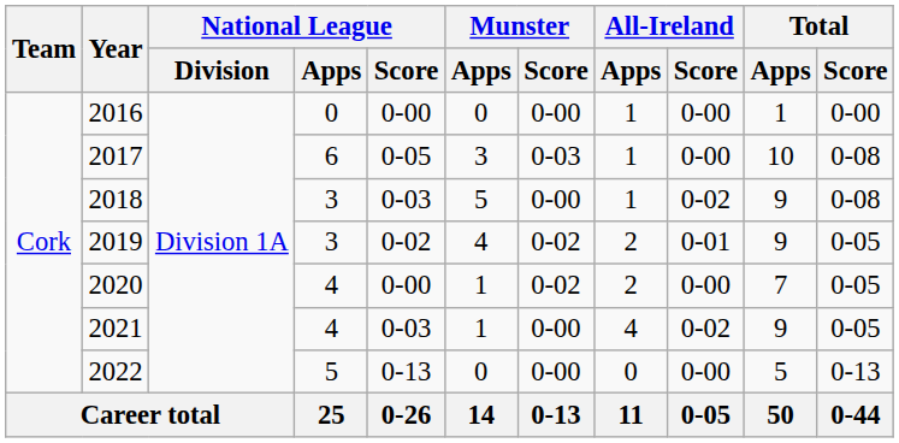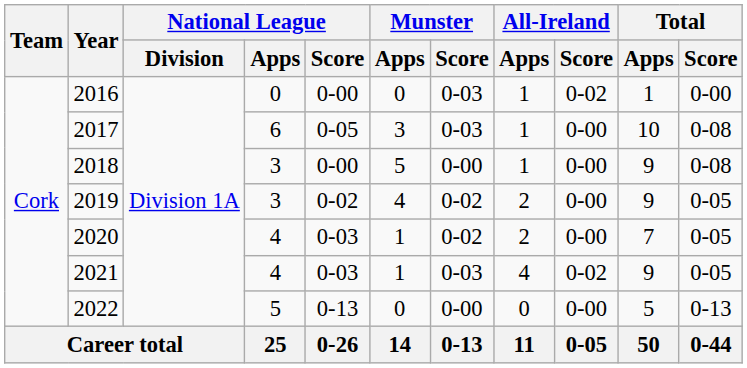2016 | Munster / Score: 0-00 -> 0-03
2016 | All-Ireland / Score: 0-00 -> 0-02
2018 | National League / Score: 0-03 -> 0-00
2018 | All-Ireland / Score: 0-02 -> 0-00
2019 | All-Ireland / Score: 0-01 -> 0-00
2020 | National League / Score: 0-00 -> 0-03
2021 | Munster / Score: 0-00 -> 0-03
